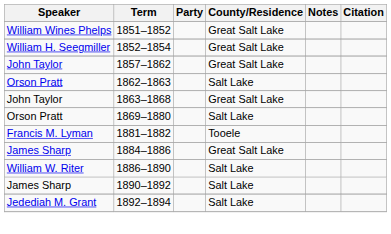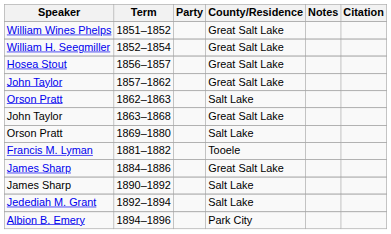+ row: Hosea Stout | 1856–1857 | Great Salt Lake
- row: William W. Riter | 1886–1890 | Salt Lake
+ row: Albion B. Emery | 1894–1896 | Park City
